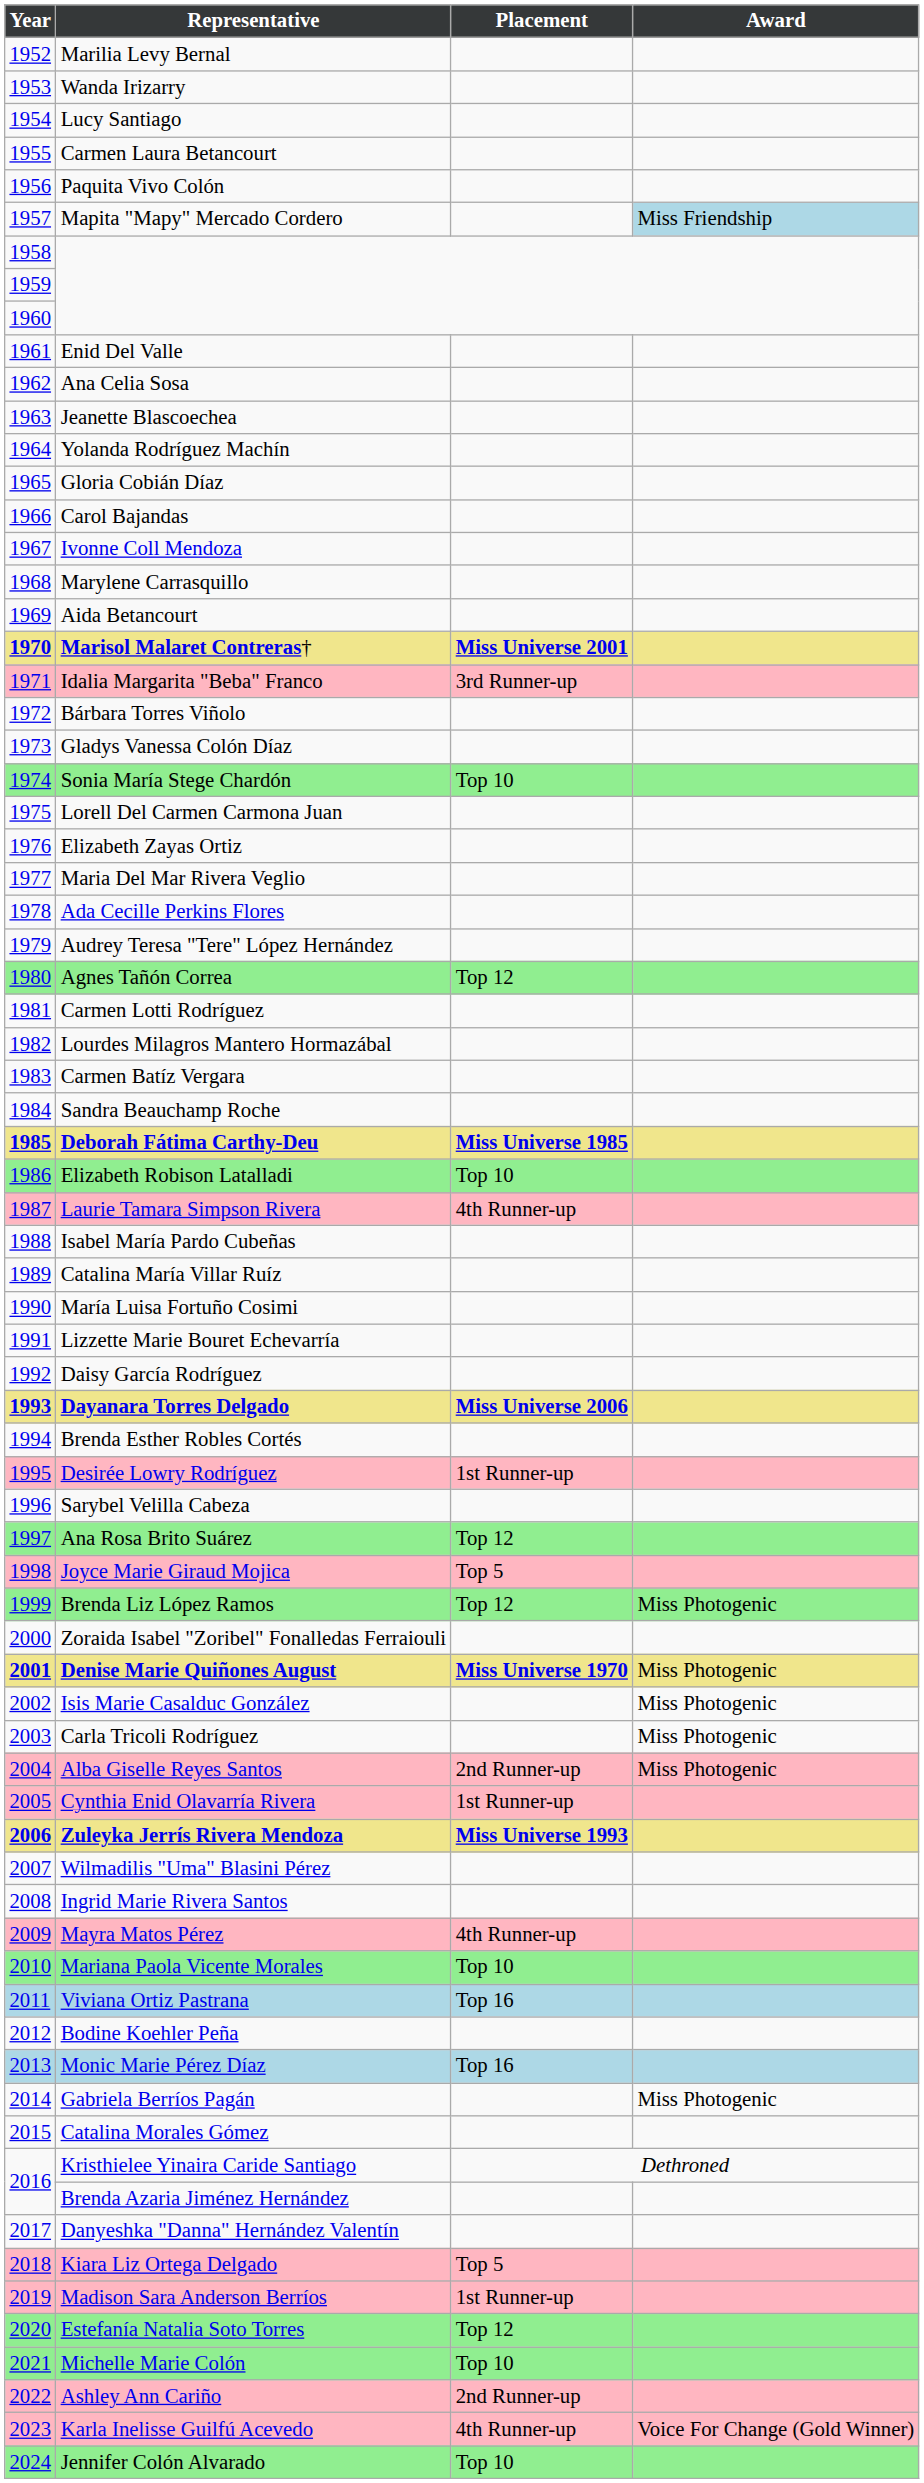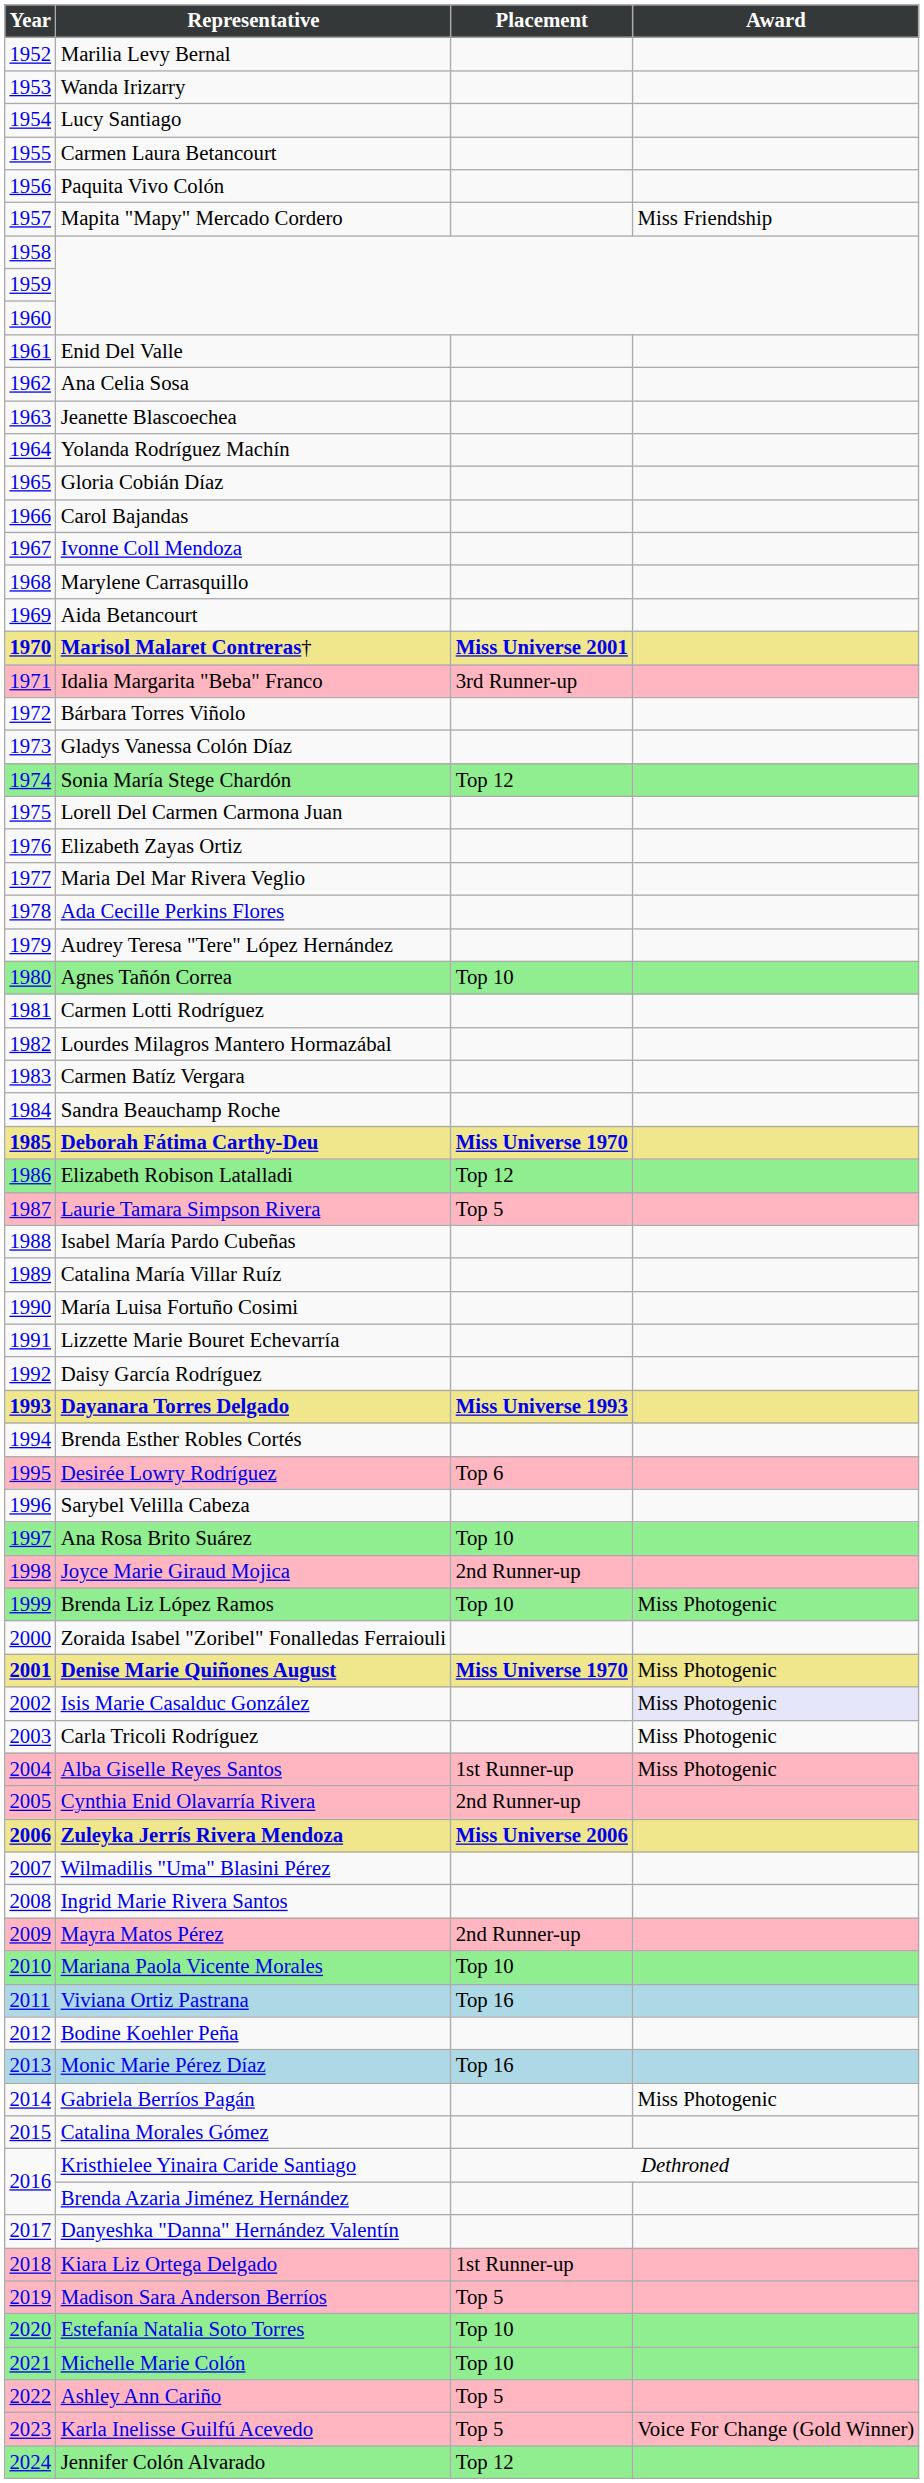Mapita "Mapy" Mercado Cordero | Award: lightblue background -> no background
Sonia María Stege Chardón | Placement: Top 10 -> Top 12
Agnes Tañón Correa | Placement: Top 12 -> Top 10
Deborah Fátima Carthy-Deu | Placement: Miss Universe 1985 -> Miss Universe 1970
Elizabeth Robison Latalladi | Placement: Top 10 -> Top 12
Laurie Tamara Simpson Rivera | Placement: 4th Runner-up -> Top 5
Dayanara Torres Delgado | Placement: Miss Universe 2006 -> Miss Universe 1993
Desirée Lowry Rodríguez | Placement: 1st Runner-up -> Top 6
Ana Rosa Brito Suárez | Placement: Top 12 -> Top 10
Joyce Marie Giraud Mojica | Placement: Top 5 -> 2nd Runner-up
Brenda Liz López Ramos | Placement: Top 12 -> Top 10
Isis Marie Casalduc González | Award: no background -> lavender background
Alba Giselle Reyes Santos | Placement: 2nd Runner-up -> 1st Runner-up
Cynthia Enid Olavarría Rivera | Placement: 1st Runner-up -> 2nd Runner-up
Zuleyka Jerrís Rivera Mendoza | Placement: Miss Universe 1993 -> Miss Universe 2006
Mayra Matos Pérez | Placement: 4th Runner-up -> 2nd Runner-up
Kiara Liz Ortega Delgado | Placement: Top 5 -> 1st Runner-up
Madison Sara Anderson Berríos | Placement: 1st Runner-up -> Top 5
Estefanía Natalia Soto Torres | Placement: Top 12 -> Top 10
Ashley Ann Cariño | Placement: 2nd Runner-up -> Top 5
Karla Inelisse Guilfú Acevedo | Placement: 4th Runner-up -> Top 5
Jennifer Colón Alvarado | Placement: Top 10 -> Top 12
